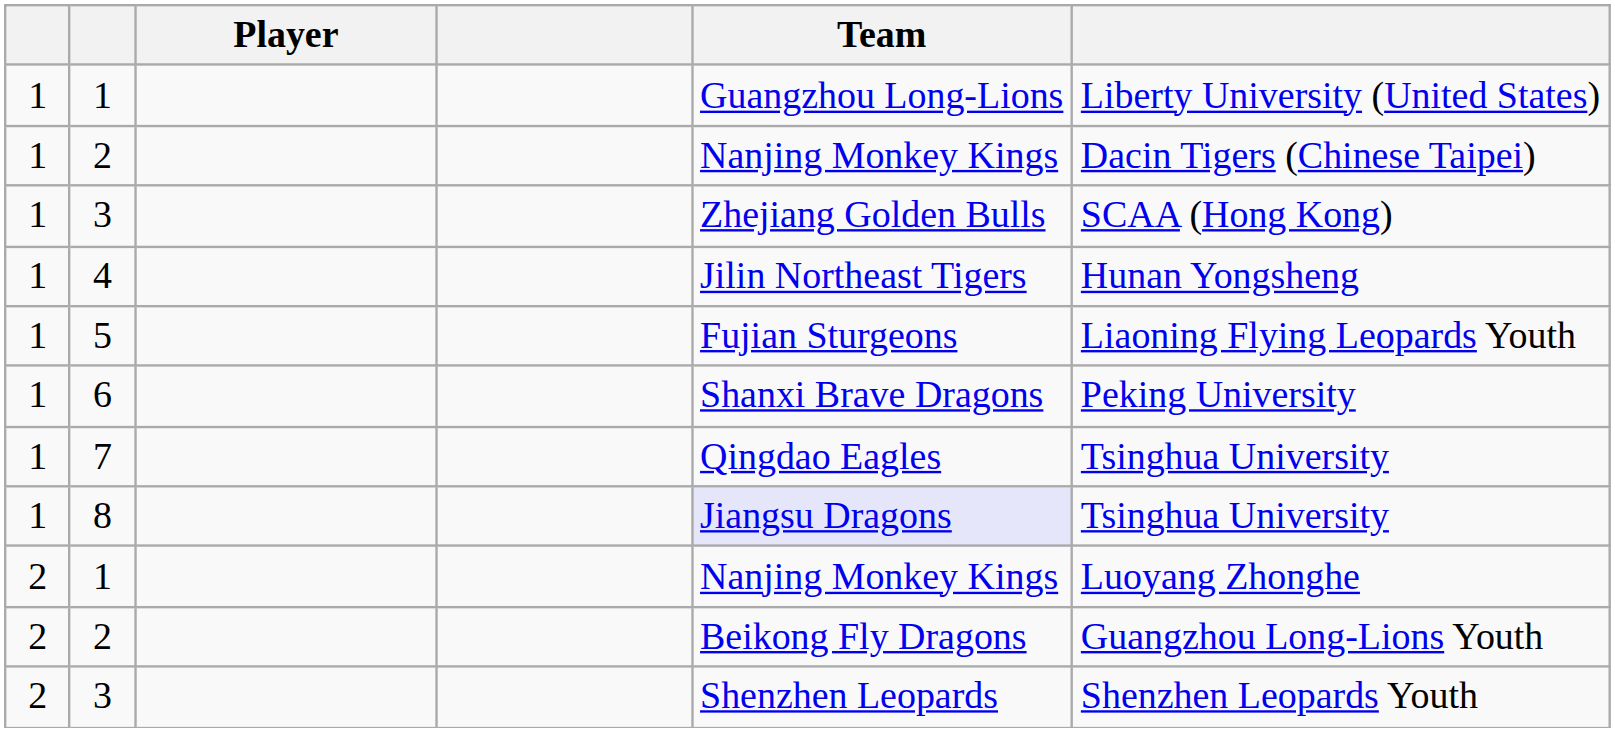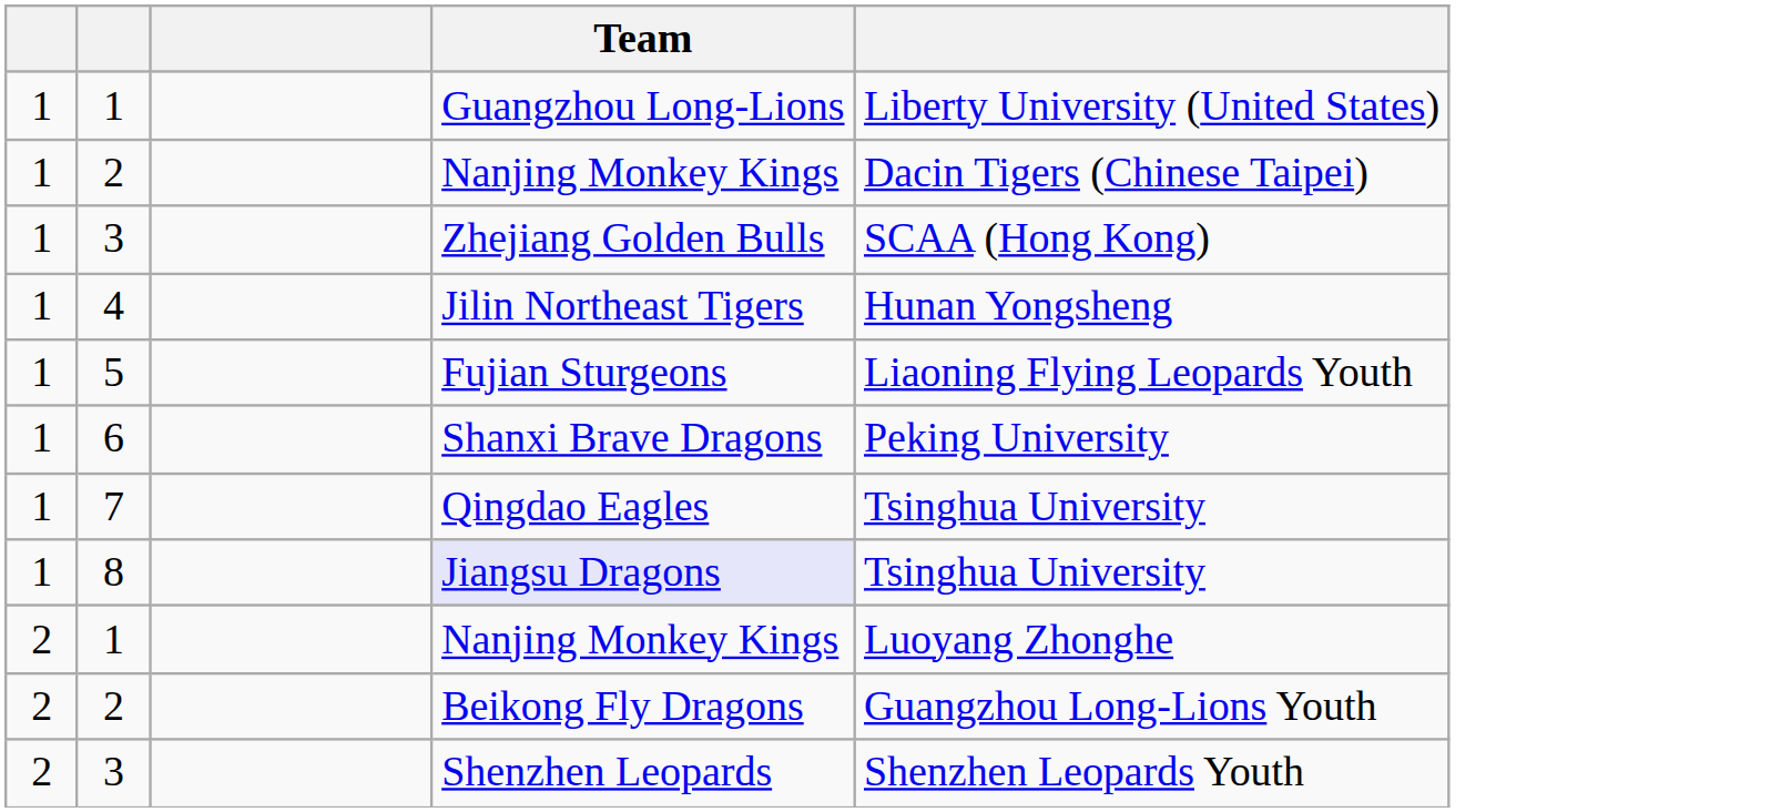- column: Player
